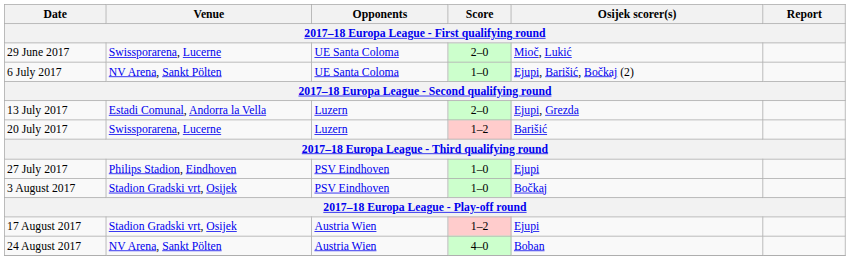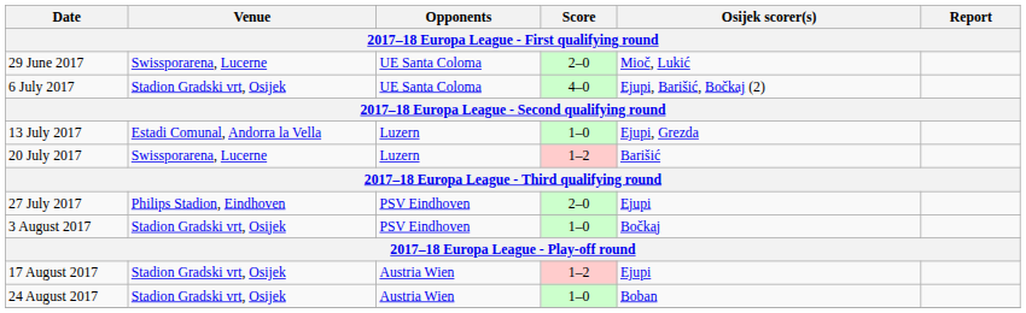6 July 2017 | Venue: NV Arena, Sankt Pölten -> Stadion Gradski vrt, Osijek
6 July 2017 | Score: 1–0 -> 4–0
13 July 2017 | Score: 2–0 -> 1–0
27 July 2017 | Score: 1–0 -> 2–0
24 August 2017 | Venue: NV Arena, Sankt Pölten -> Stadion Gradski vrt, Osijek
24 August 2017 | Score: 4–0 -> 1–0
